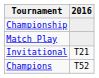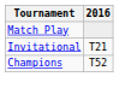- row: Championship
